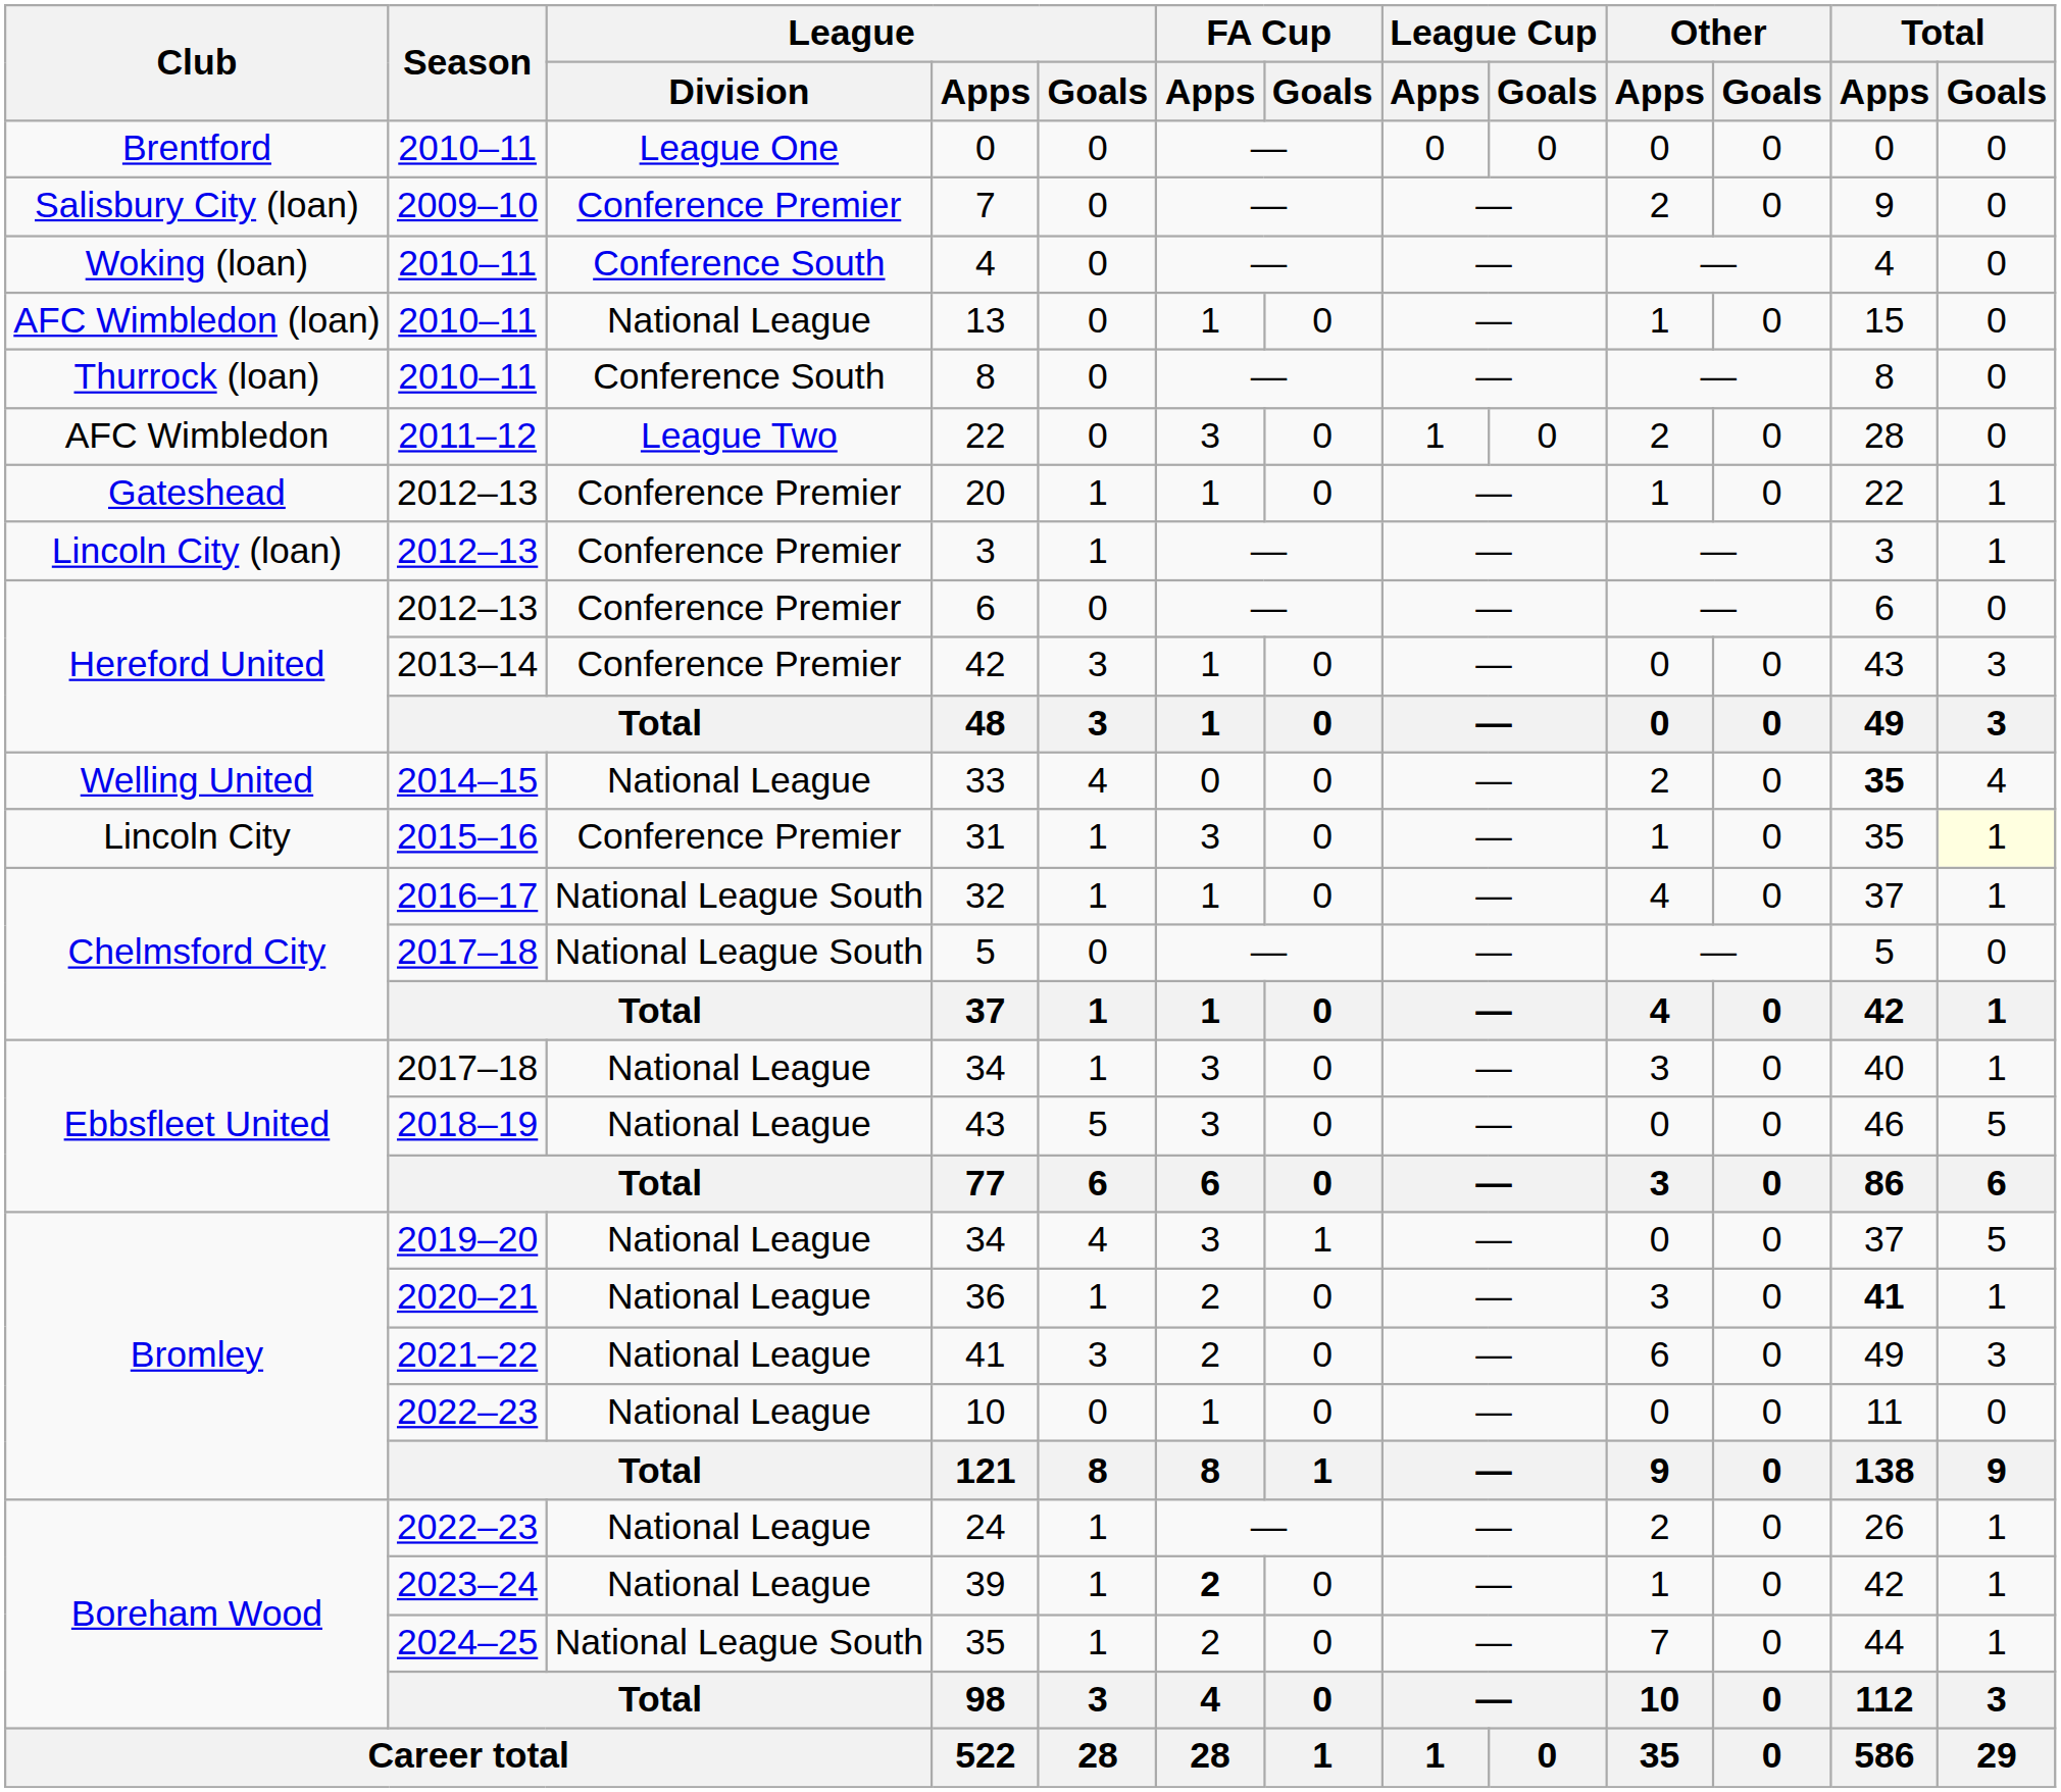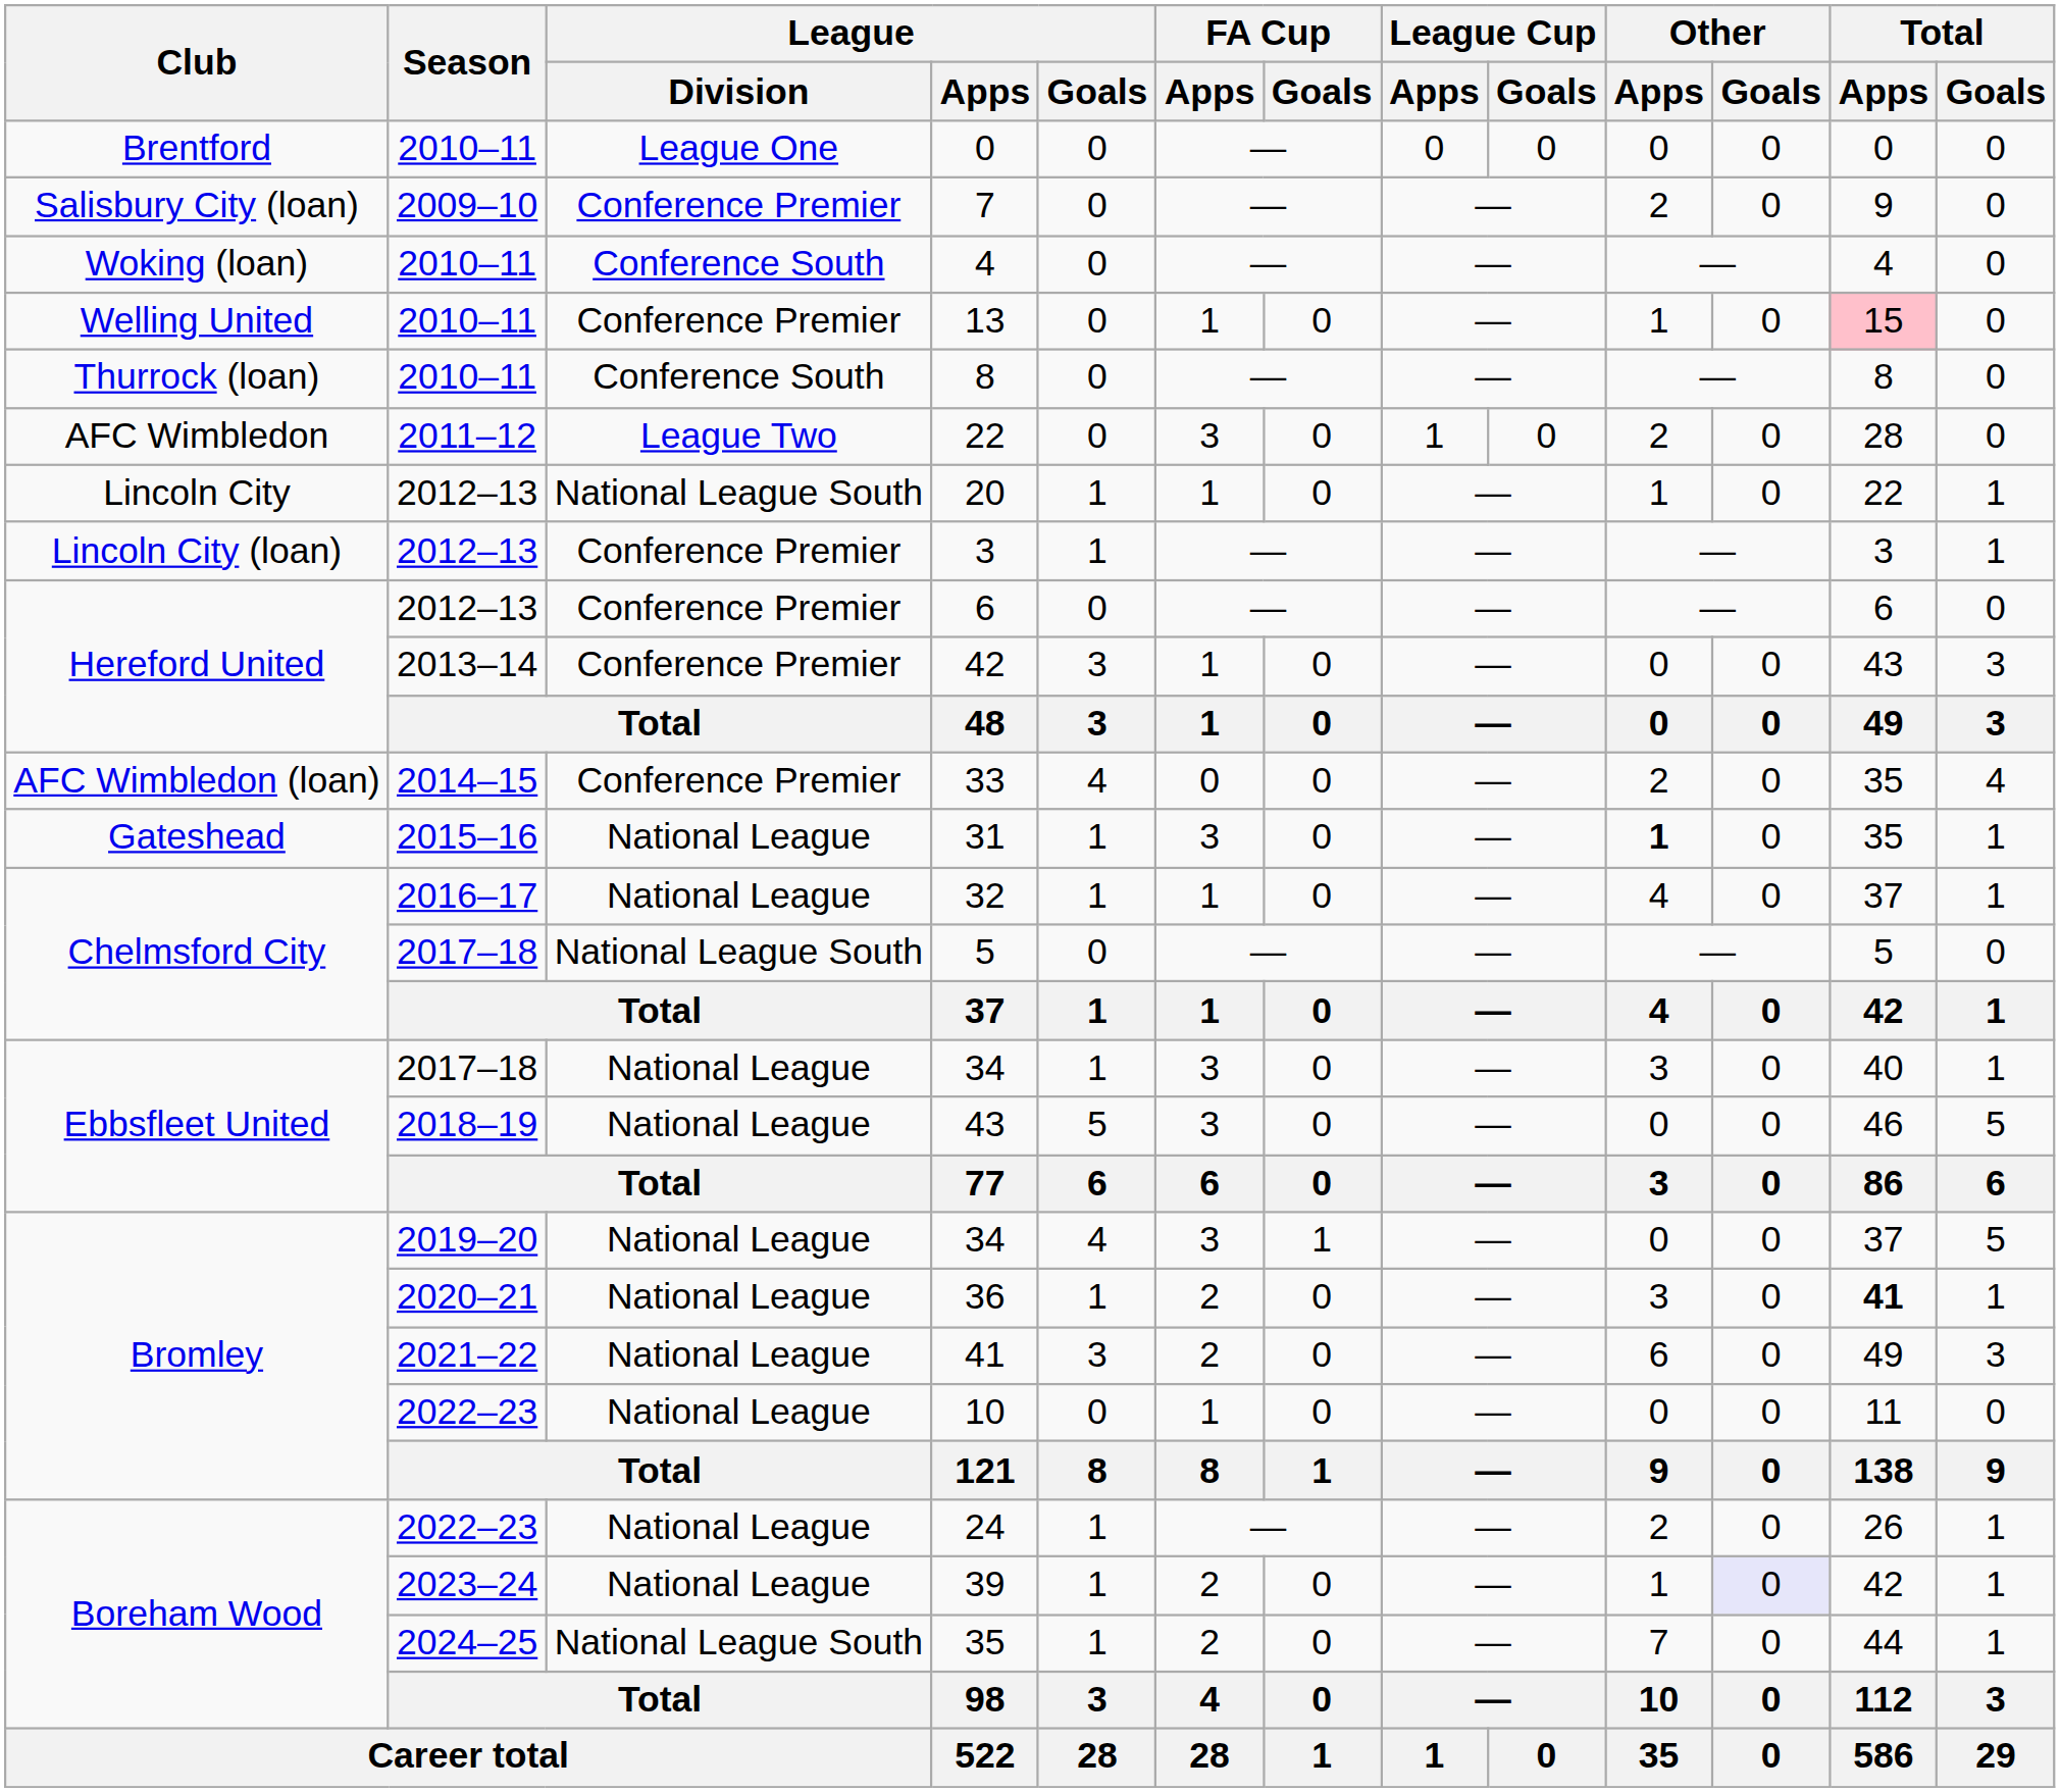13 | Club: AFC Wimbledon (loan) -> Welling United
13 | League / Division: National League -> Conference Premier
13 | Total / Apps: no background -> pink background
20 | Club: Gateshead -> Lincoln City
20 | League / Division: Conference Premier -> National League South
33 | Club: Welling United -> AFC Wimbledon (loan)
33 | League / Division: National League -> Conference Premier
33 | Total / Apps: bold -> normal
31 | Club: Lincoln City -> Gateshead
31 | League / Division: Conference Premier -> National League
31 | Other / Apps: normal -> bold
31 | Total / Goals: lightyellow background -> no background
32 | League / Division: National League South -> National League
39 | FA Cup / Apps: bold -> normal
39 | Other / Goals: no background -> lavender background
